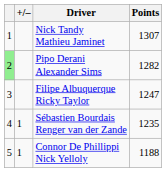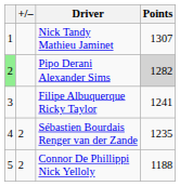Pipo Derani Alexander Sims | Points: no background -> lightgrey background
Filipe Albuquerque Ricky Taylor | Points: 1247 -> 1241
Sébastien Bourdais Renger van der Zande | +/–: 1 -> 2
Connor De Phillippi Nick Yelloly | +/–: 1 -> 2
